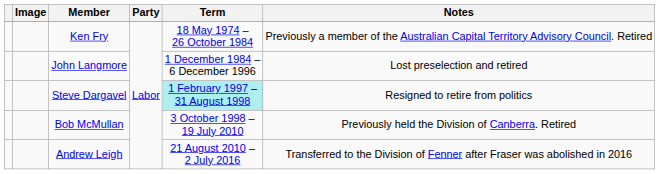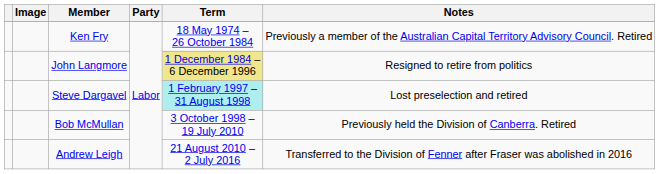John Langmore | Term: no background -> khaki background
John Langmore | Notes: Lost preselection and retired -> Resigned to retire from politics
Steve Dargavel | Notes: Resigned to retire from politics -> Lost preselection and retired
